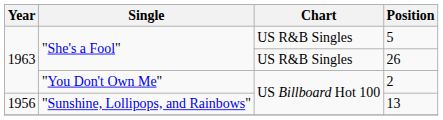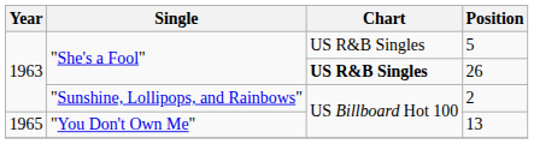26 | Chart: normal -> bold
2 | Single: "You Don't Own Me" -> "Sunshine, Lollipops, and Rainbows"
13 | Year: 1956 -> 1965
13 | Single: "Sunshine, Lollipops, and Rainbows" -> "You Don't Own Me"
